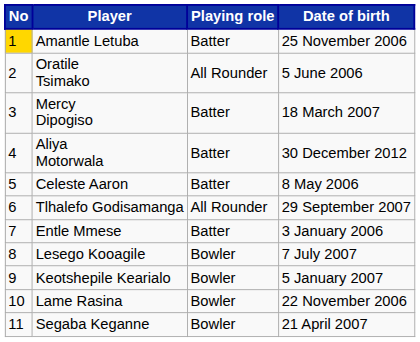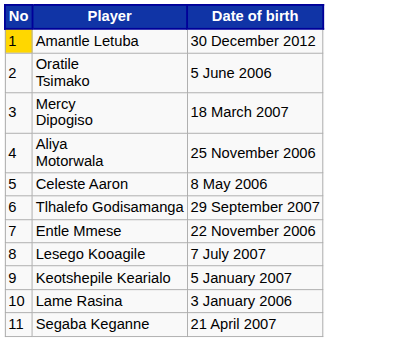- column: Playing role | Batter | All Rounder | Batter | Batter | Batter | All Rounder | Batter | Bowler | Bowler | Bowler | Bowler
Amantle Letuba | Date of birth: 25 November 2006 -> 30 December 2012
Aliya Motorwala | Date of birth: 30 December 2012 -> 25 November 2006
Entle Mmese | Date of birth: 3 January 2006 -> 22 November 2006
Lame Rasina | Date of birth: 22 November 2006 -> 3 January 2006
